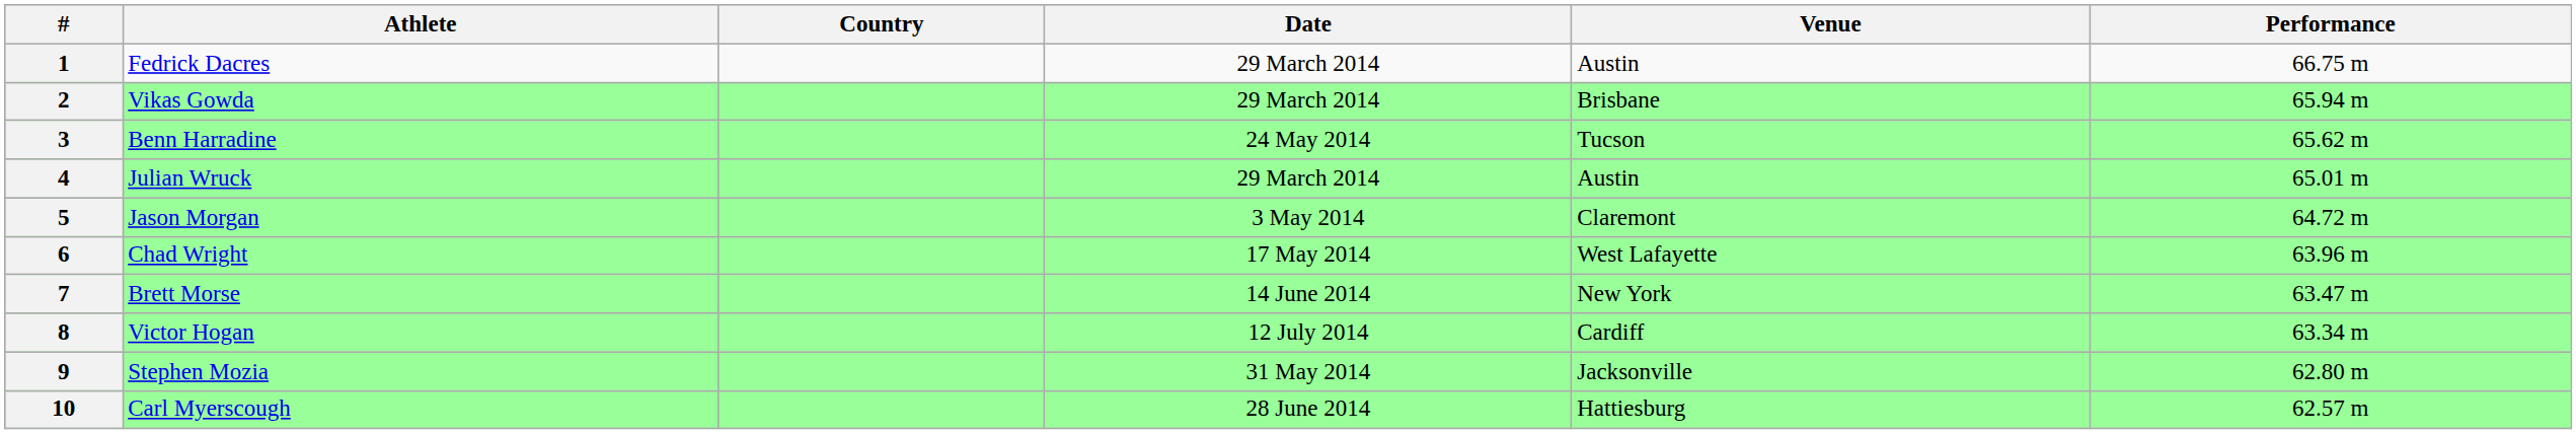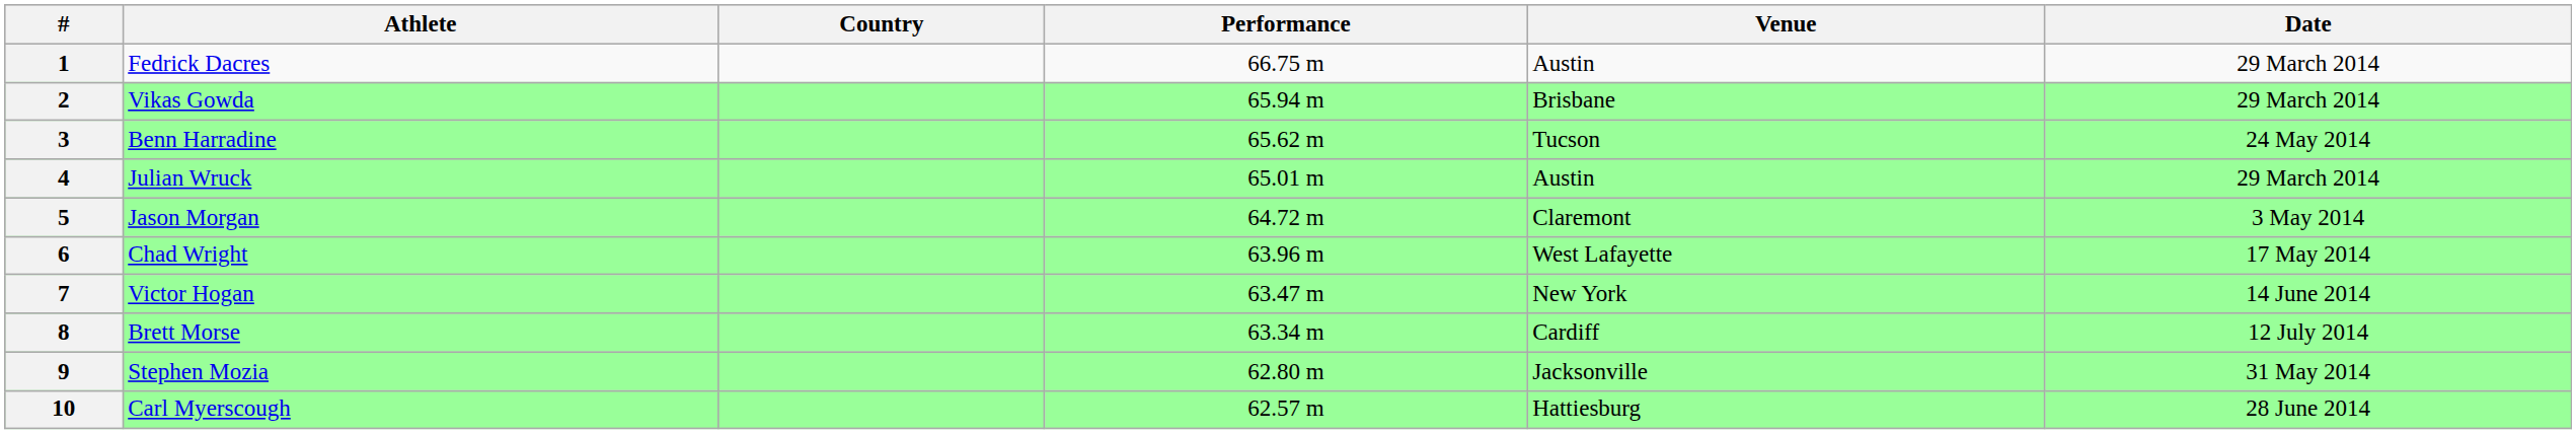columns swapped: Performance <-> Date
7 | Athlete: Brett Morse -> Victor Hogan
8 | Athlete: Victor Hogan -> Brett Morse
